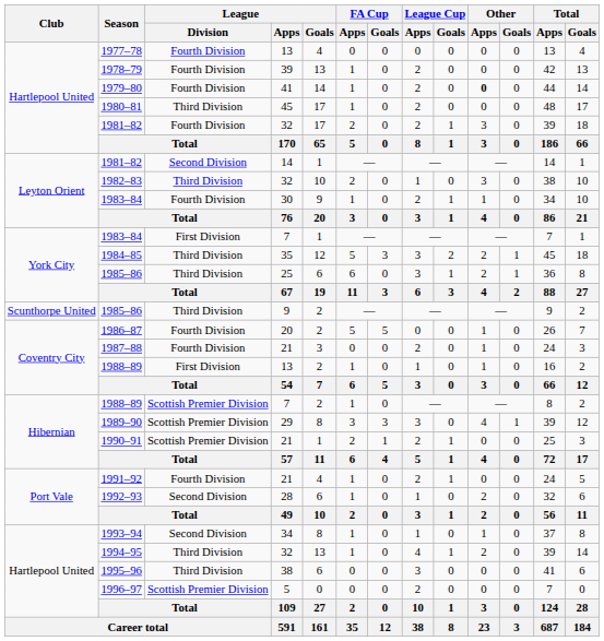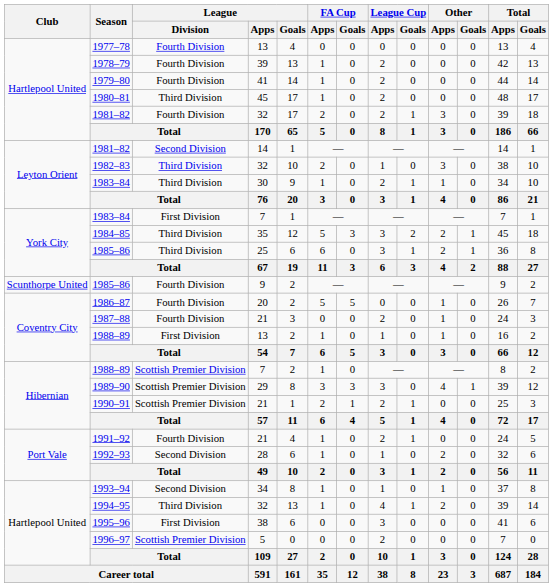1979–80 | Other / Apps: bold -> normal
1983–84 / 30 | League / Division: Fourth Division -> Third Division
1985–86 / 9 | League / Division: Third Division -> Fourth Division
1995–96 | League / Division: Third Division -> First Division
